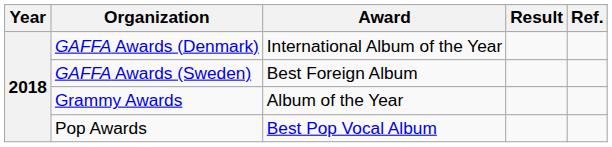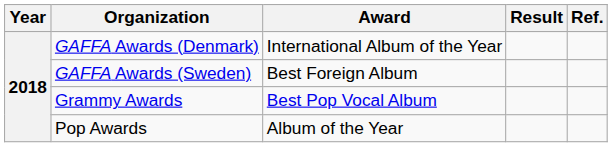Grammy Awards | Award: Album of the Year -> Best Pop Vocal Album
Pop Awards | Award: Best Pop Vocal Album -> Album of the Year
